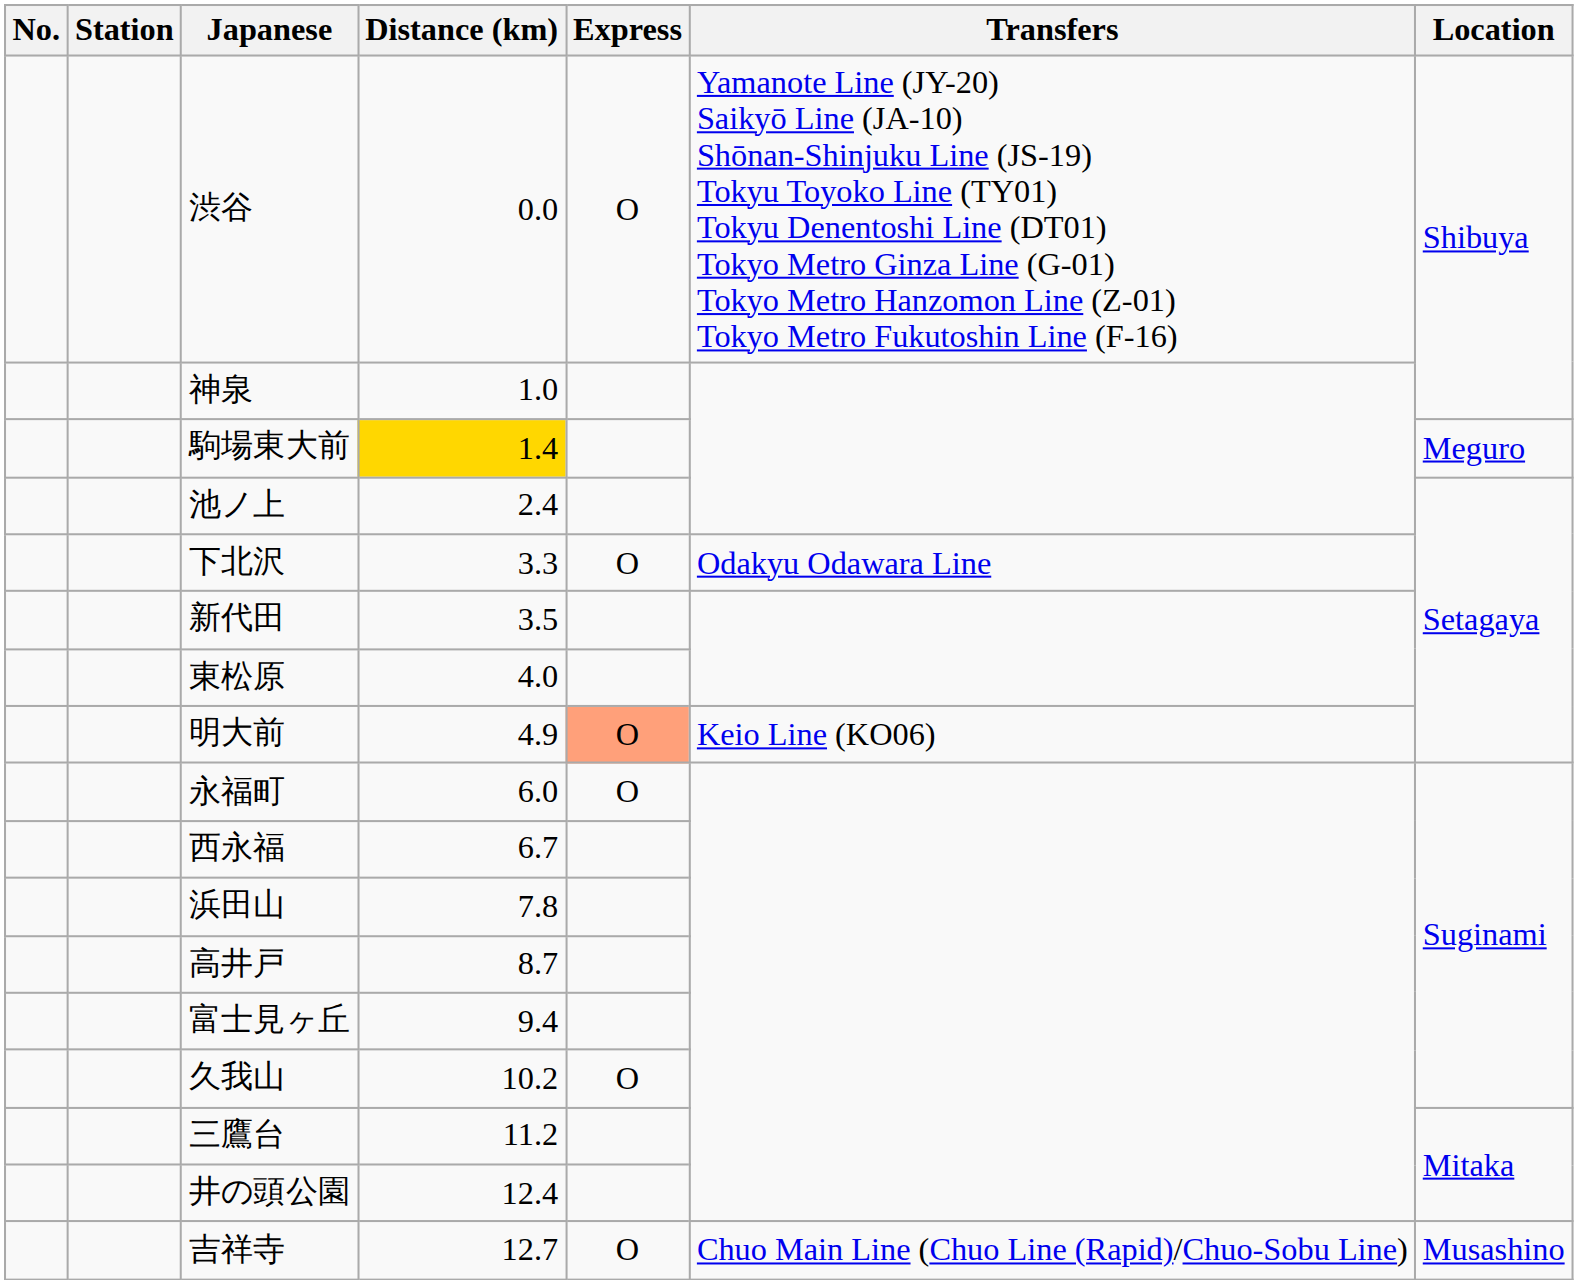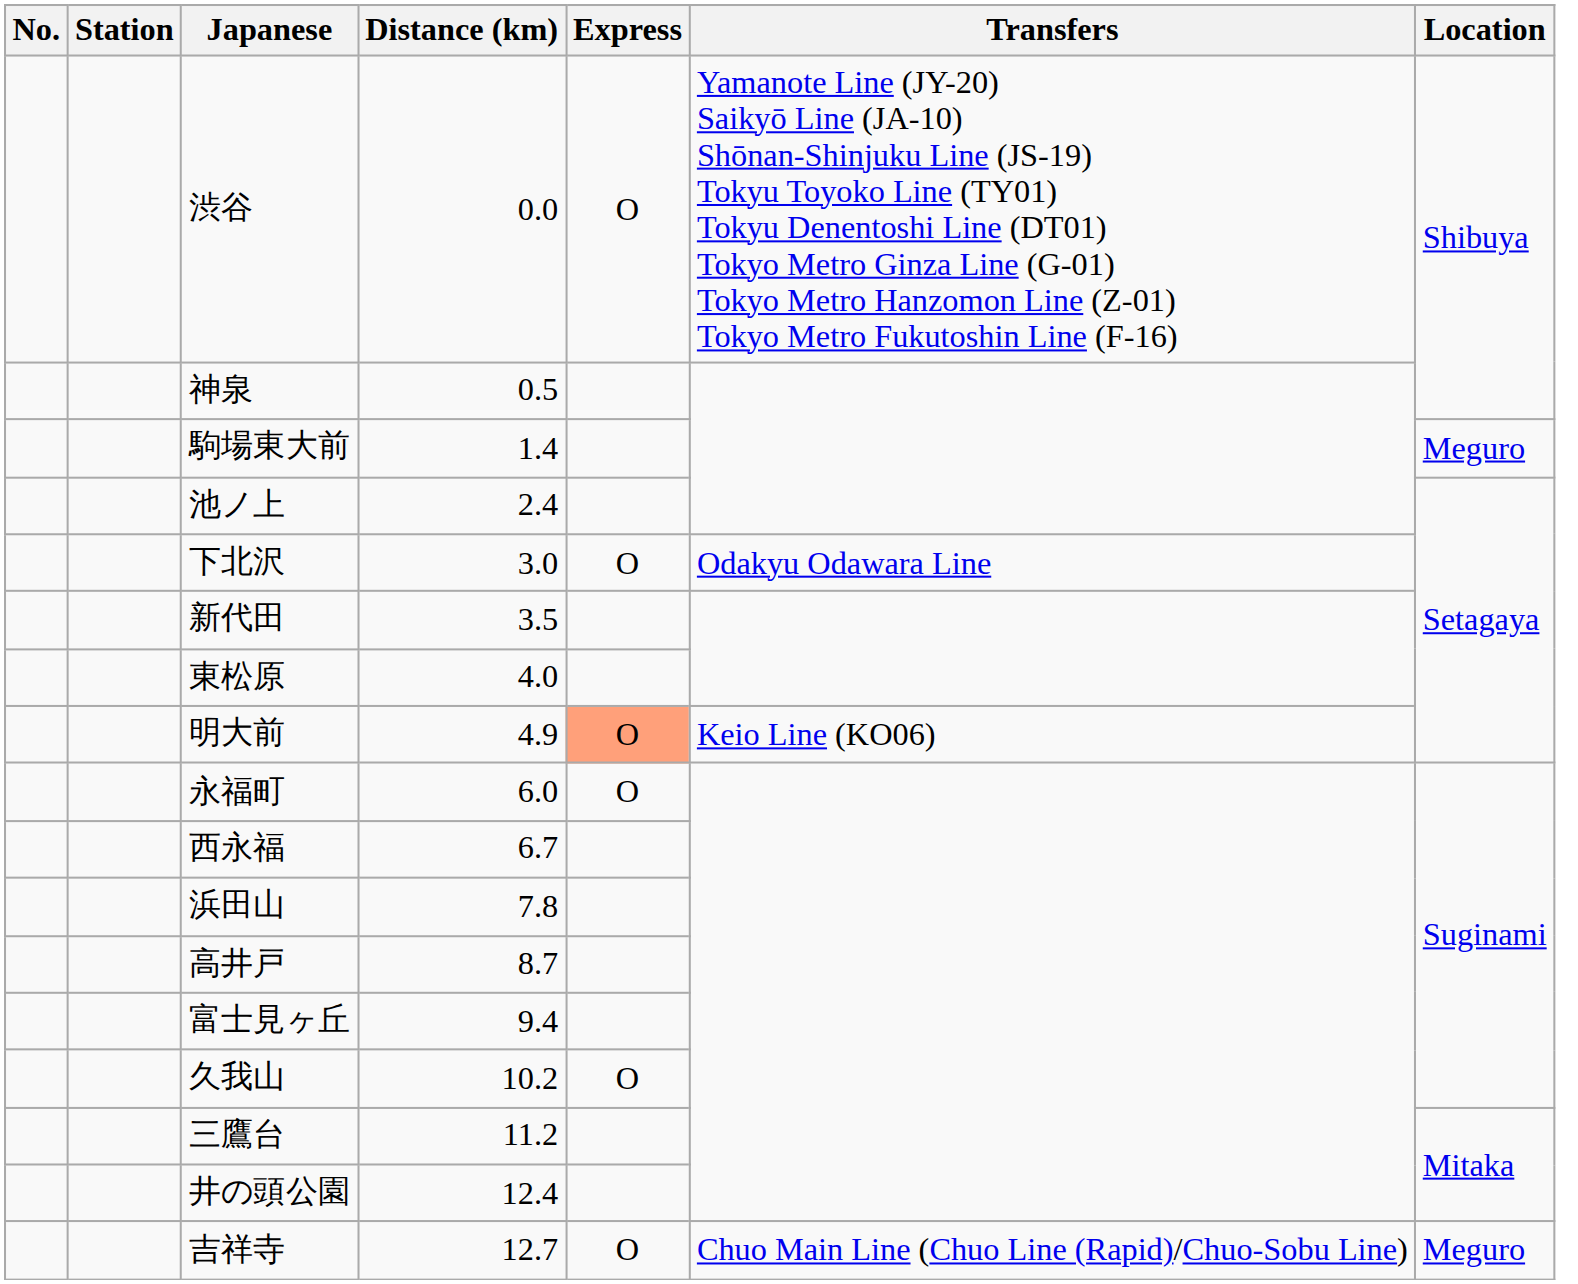神泉 | Distance (km): 1.0 -> 0.5
駒場東大前 | Distance (km): gold background -> no background
下北沢 | Distance (km): 3.3 -> 3.0
吉祥寺 | Location: Musashino -> Meguro
